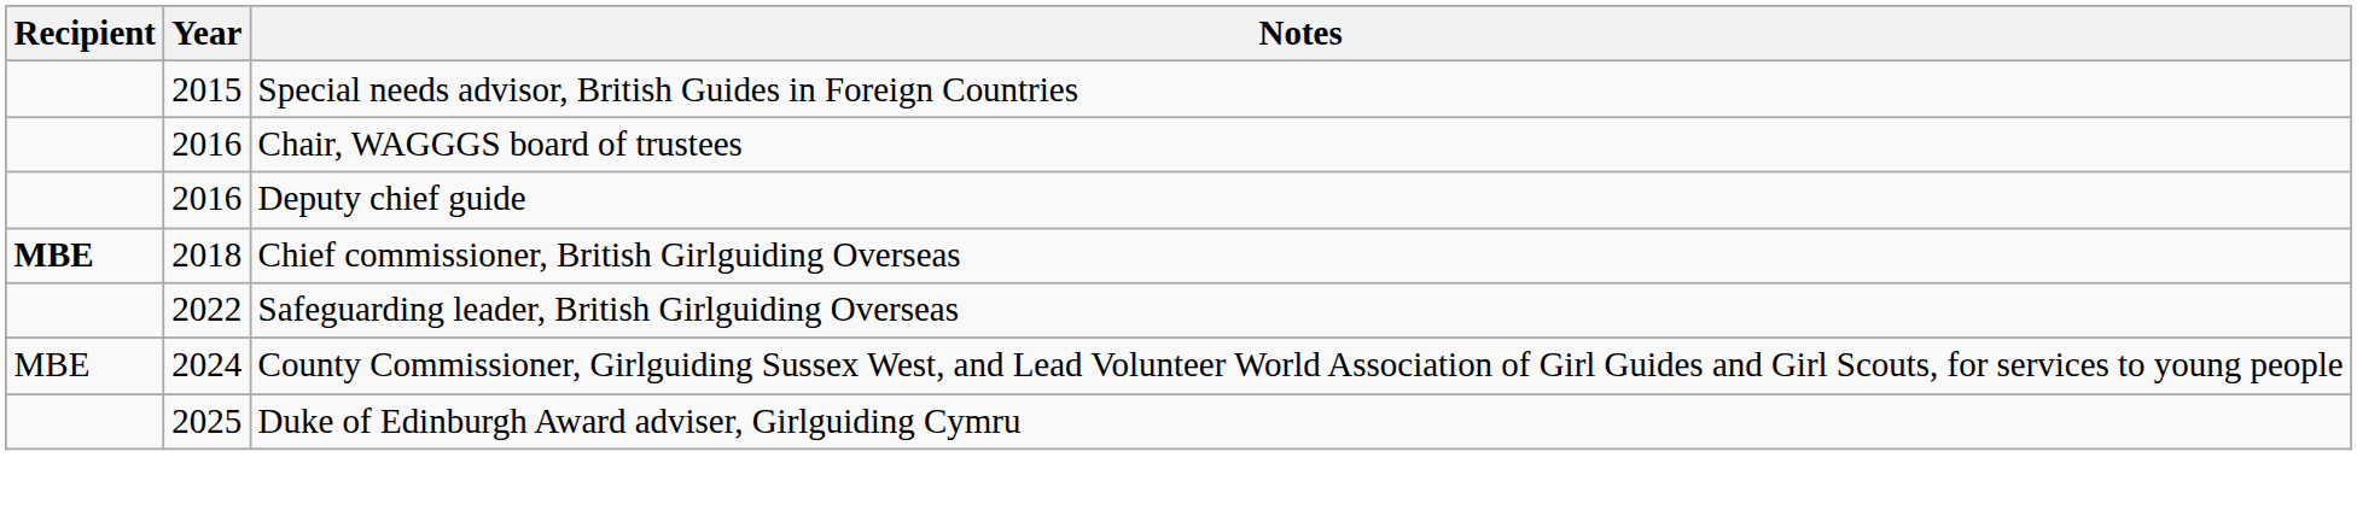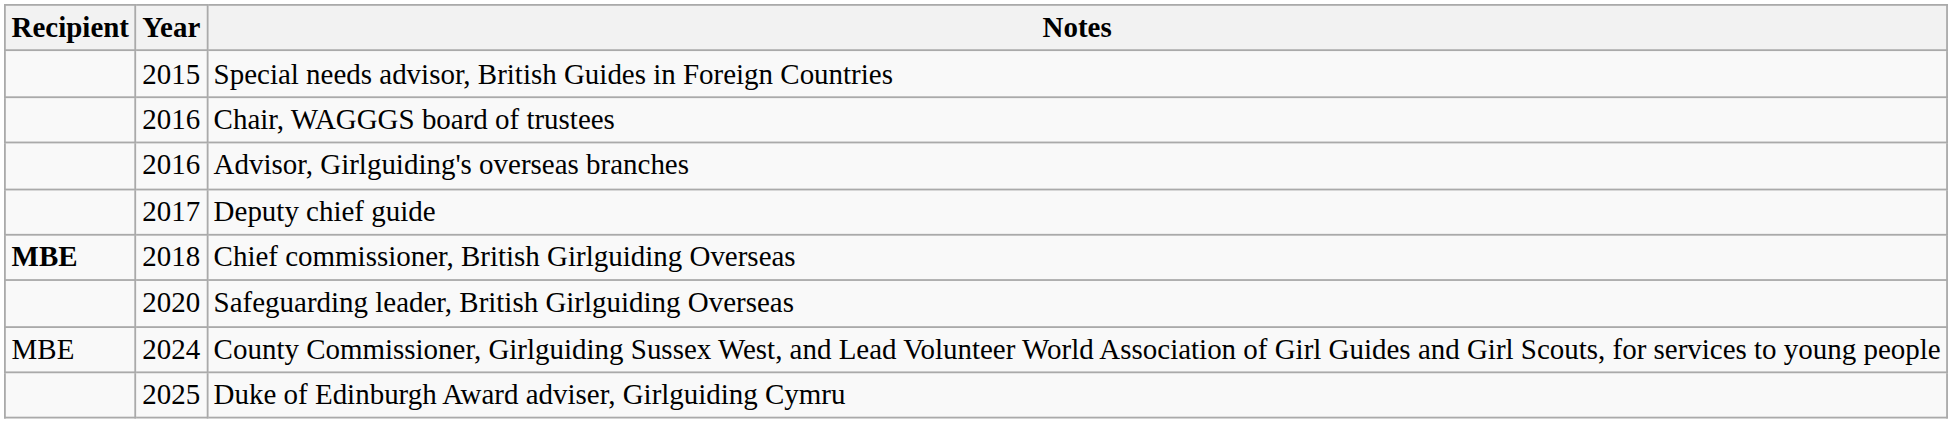+ row: 2016 | Advisor, Girlguiding's overseas branches
Deputy chief guide | Year: 2016 -> 2017
Safeguarding leader, British Girlguiding Overseas | Year: 2022 -> 2020
